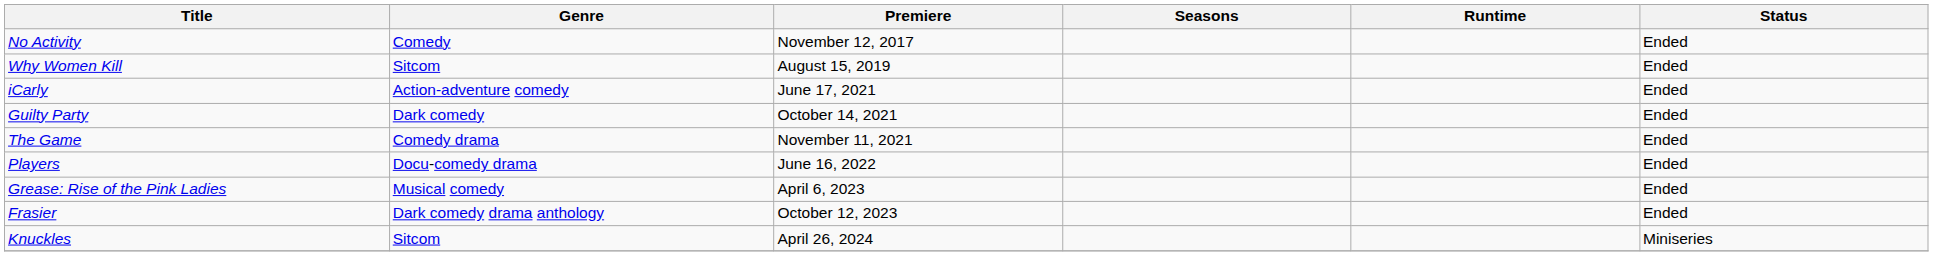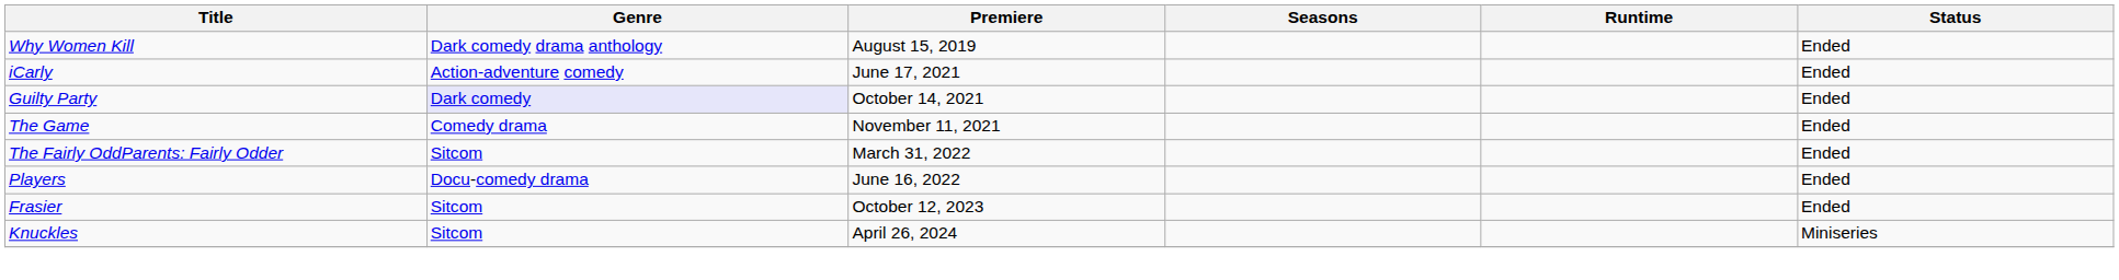- row: No Activity | Comedy | November 12, 2017 | Ended
Why Women Kill | Genre: Sitcom -> Dark comedy drama anthology
Guilty Party | Genre: no background -> lavender background
+ row: The Fairly OddParents: Fairly Odder | Sitcom | March 31, 2022 | Ended
- row: Grease: Rise of the Pink Ladies | Musical comedy | April 6, 2023 | Ended
Frasier | Genre: Dark comedy drama anthology -> Sitcom
